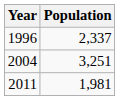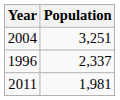rows swapped: 1996 <-> 2004
